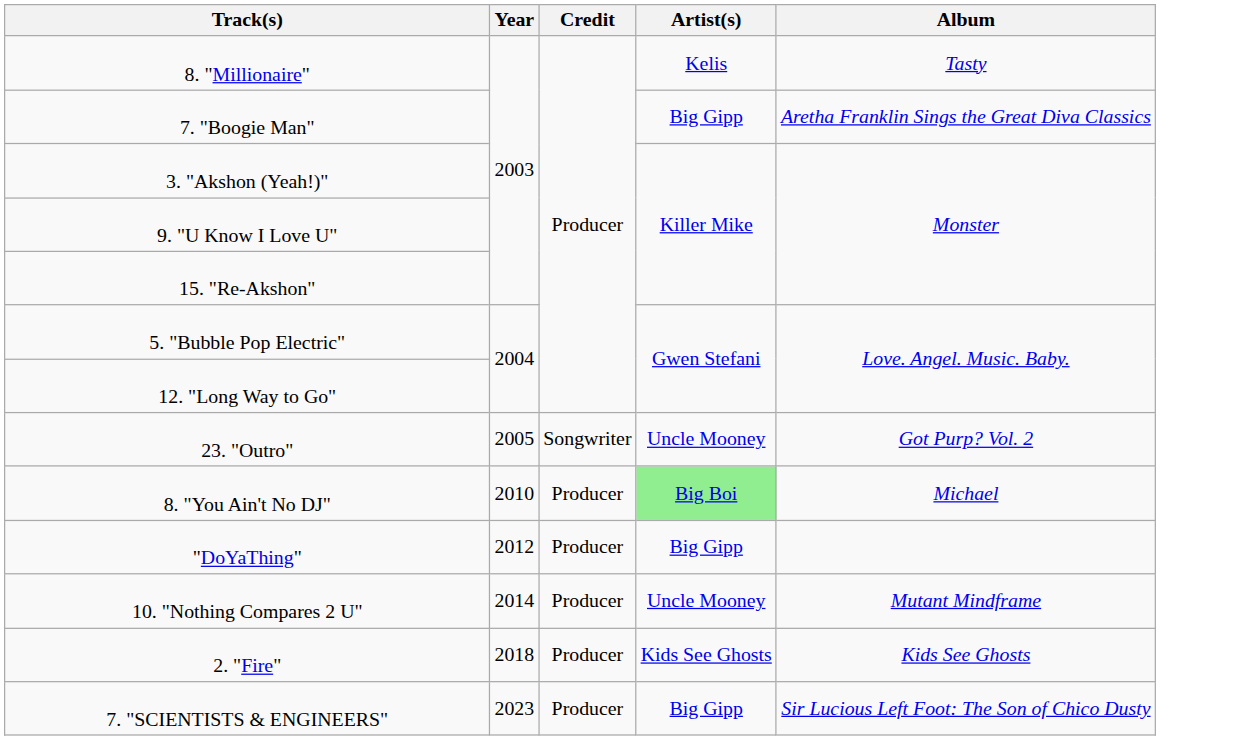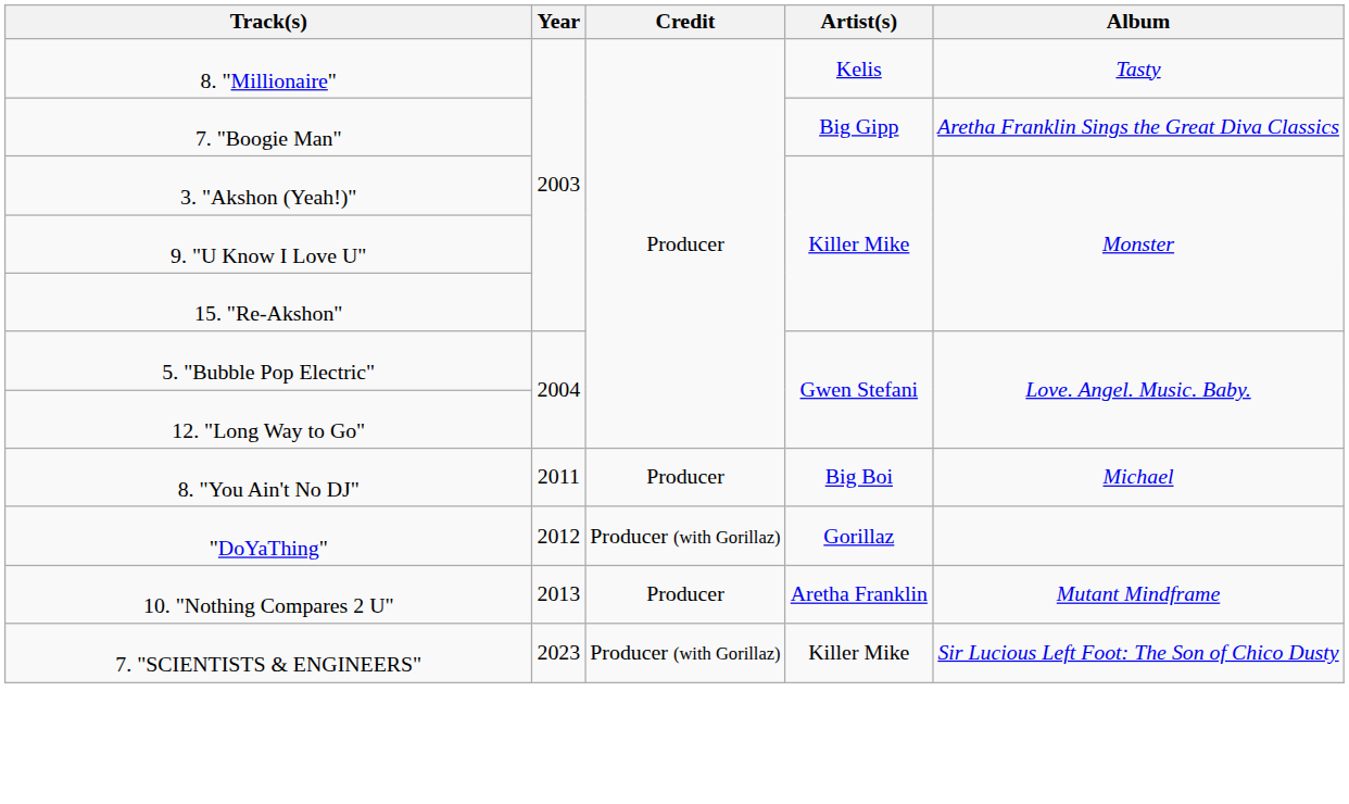- row: 23. "Outro" | 2005 | Songwriter | Uncle Mooney | Got Purp? Vol. 2
8. "You Ain't No DJ" | Year: 2010 -> 2011
8. "You Ain't No DJ" | Artist(s): lightgreen background -> no background
"DoYaThing" | Credit: Producer -> Producer (with Gorillaz)
"DoYaThing" | Artist(s): Big Gipp -> Gorillaz
10. "Nothing Compares 2 U" | Year: 2014 -> 2013
10. "Nothing Compares 2 U" | Artist(s): Uncle Mooney -> Aretha Franklin
- row: 2. "Fire" | 2018 | Producer | Kids See Ghosts | Kids See Ghosts
7. "SCIENTISTS & ENGINEERS" | Credit: Producer -> Producer (with Gorillaz)
7. "SCIENTISTS & ENGINEERS" | Artist(s): Big Gipp -> Killer Mike
